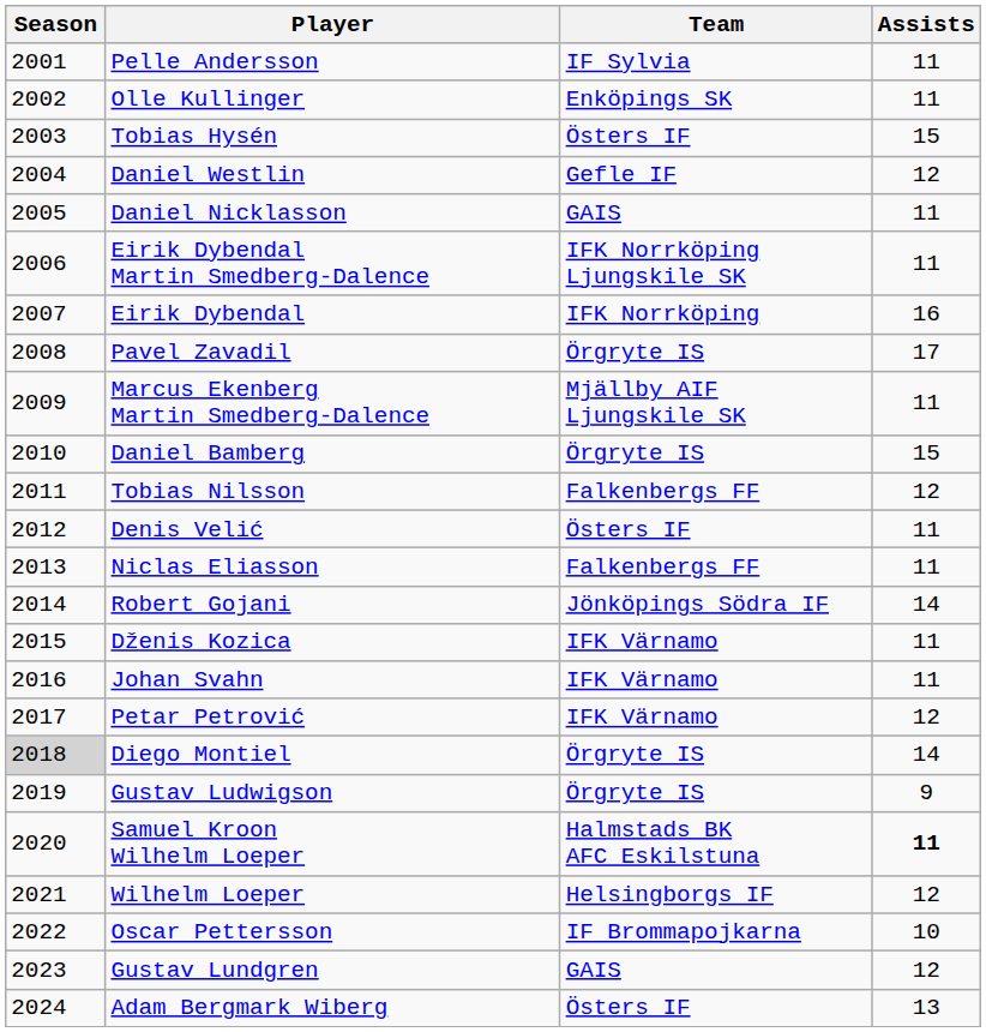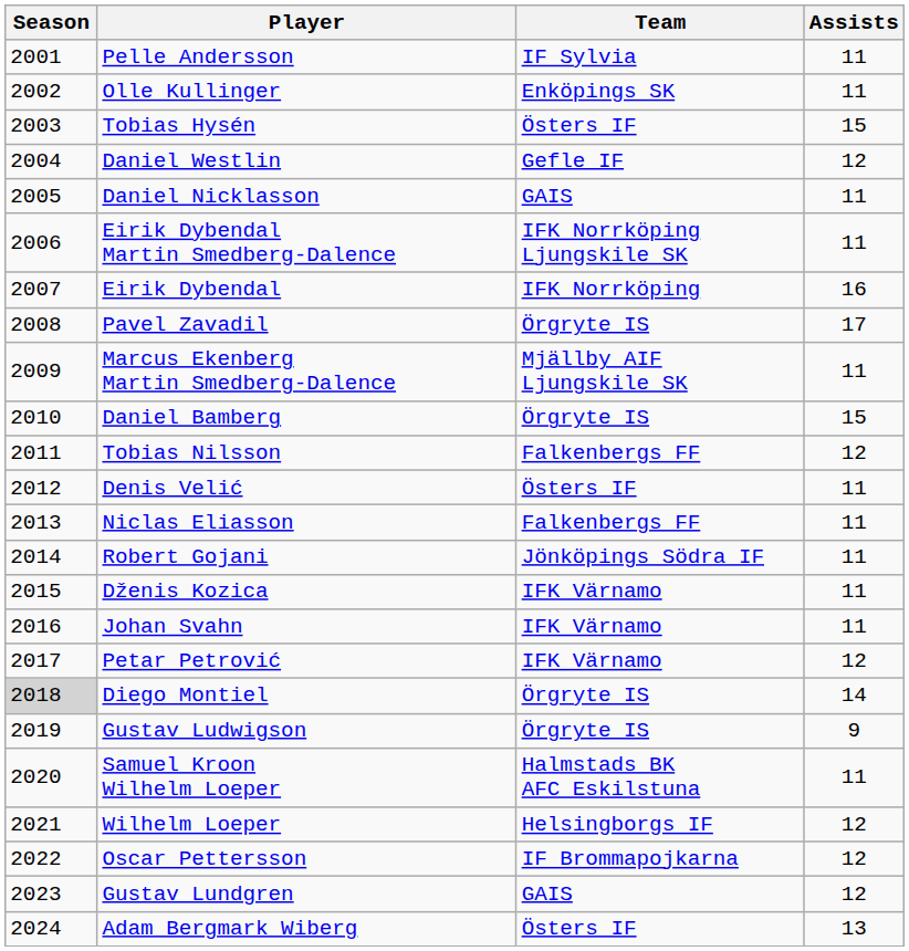Robert Gojani | Assists: 14 -> 11
Samuel Kroon Wilhelm Loeper | Assists: bold -> normal
Oscar Pettersson | Assists: 10 -> 12
